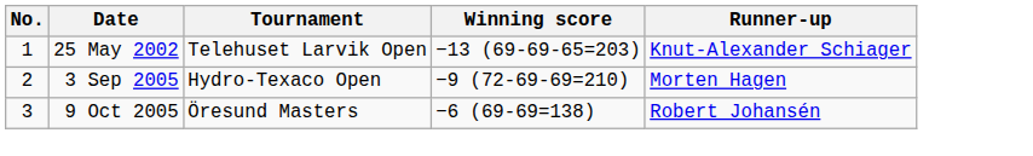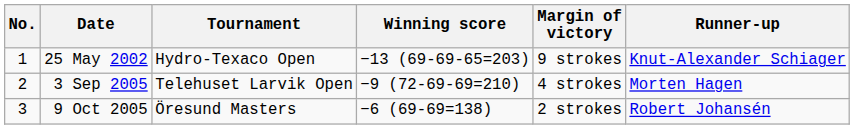+ column: Margin of victory | 9 strokes | 4 strokes | 2 strokes
25 May 2002 | Tournament: Telehuset Larvik Open -> Hydro-Texaco Open
3 Sep 2005 | Tournament: Hydro-Texaco Open -> Telehuset Larvik Open
